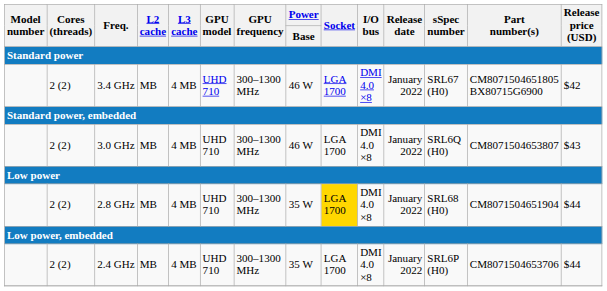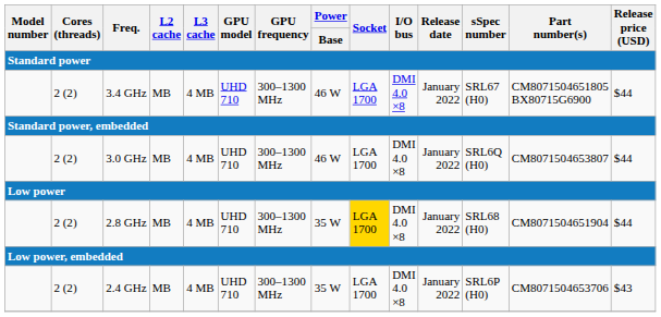3.4 GHz | Release price (USD): $42 -> $44
3.0 GHz | Release price (USD): $43 -> $44
2.4 GHz | Release price (USD): $44 -> $43
